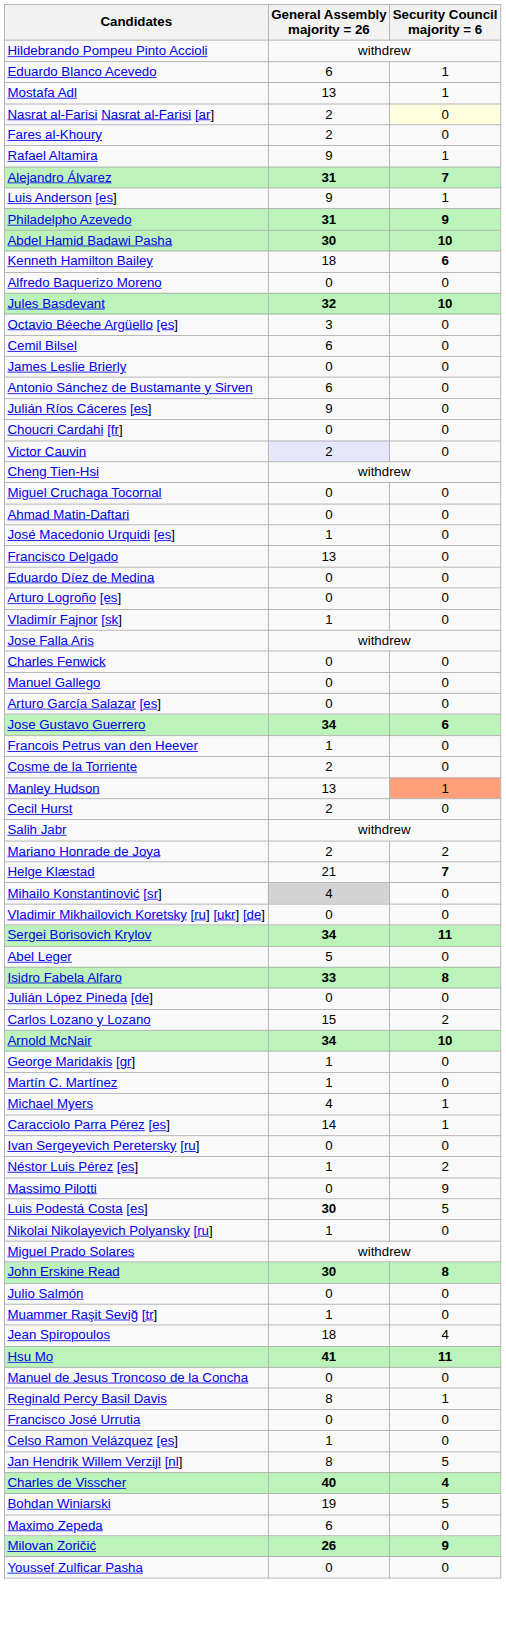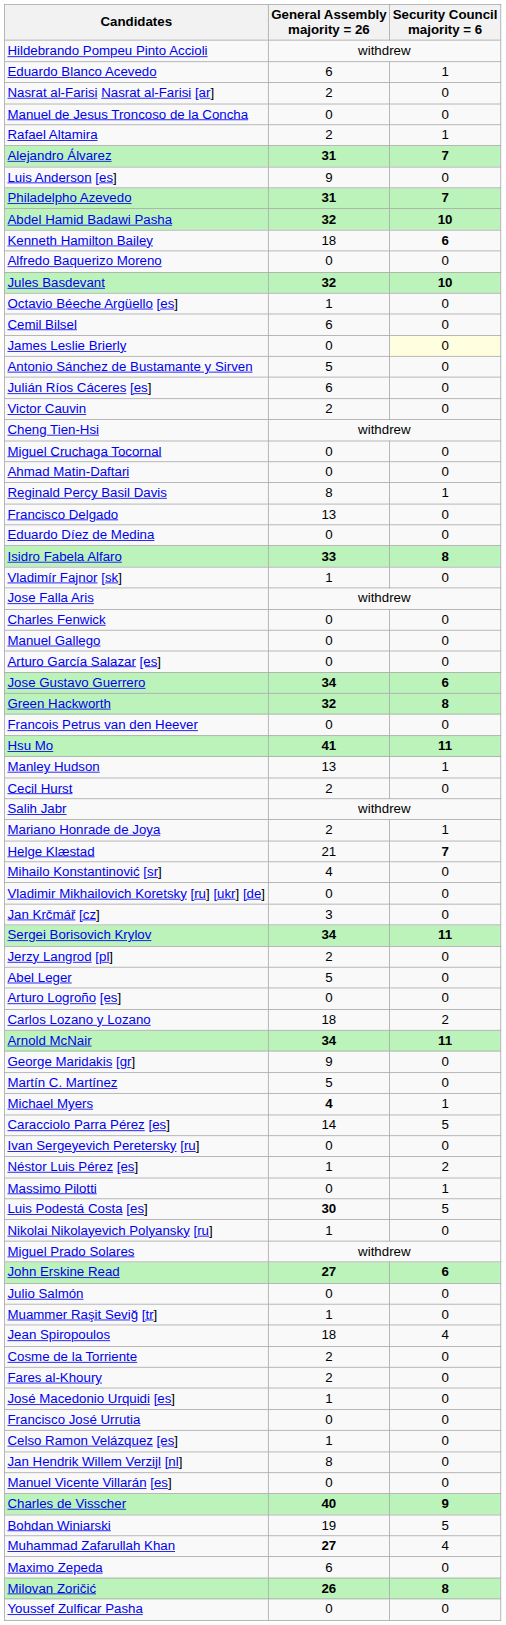- row: Mostafa Adl | 13 | 1
Nasrat al-Farisi Nasrat al-Farisi [ar] | Security Council majority = 6: lightyellow background -> no background
rows swapped: Fares al-Khoury <-> Manuel de Jesus Troncoso de la Concha
Rafael Altamira | General Assembly majority = 26: 9 -> 2
Luis Anderson [es] | Security Council majority = 6: 1 -> 0
Philadelpho Azevedo | Security Council majority = 6: 9 -> 7
Abdel Hamid Badawi Pasha | General Assembly majority = 26: 30 -> 32
Octavio Béeche Argüello [es] | General Assembly majority = 26: 3 -> 1
James Leslie Brierly | Security Council majority = 6: no background -> lightyellow background
Antonio Sánchez de Bustamante y Sirven | General Assembly majority = 26: 6 -> 5
Julián Ríos Cáceres [es] | General Assembly majority = 26: 9 -> 6
- row: Choucri Cardahi [fr] | 0 | 0
Victor Cauvin | General Assembly majority = 26: lavender background -> no background
rows swapped: Reginald Percy Basil Davis <-> José Macedonio Urquidi [es]
rows swapped: Isidro Fabela Alfaro <-> Arturo Logroño [es]
+ row: Green Hackworth | 32 | 8
Francois Petrus van den Heever | General Assembly majority = 26: 1 -> 0
rows swapped: Hsu Mo <-> Cosme de la Torriente
Manley Hudson | Security Council majority = 6: lightsalmon background -> no background
Mariano Honrade de Joya | Security Council majority = 6: 2 -> 1
Mihailo Konstantinović [sr] | General Assembly majority = 26: lightgrey background -> no background
+ row: Jan Krčmář [cz] | 3 | 0
+ row: Jerzy Langrod [pl] | 2 | 0
- row: Julián López Pineda [de] | 0 | 0
Carlos Lozano y Lozano | General Assembly majority = 26: 15 -> 18
Arnold McNair | Security Council majority = 6: 10 -> 11
George Maridakis [gr] | General Assembly majority = 26: 1 -> 9
Martín C. Martínez | General Assembly majority = 26: 1 -> 5
Michael Myers | General Assembly majority = 26: normal -> bold
Caracciolo Parra Pérez [es] | Security Council majority = 6: 1 -> 5
Massimo Pilotti | Security Council majority = 6: 9 -> 1
John Erskine Read | General Assembly majority = 26: 30 -> 27
John Erskine Read | Security Council majority = 6: 8 -> 6
Jan Hendrik Willem Verzijl [nl] | Security Council majority = 6: 5 -> 0
+ row: Manuel Vicente Villarán [es] | 0 | 0
Charles de Visscher | Security Council majority = 6: 4 -> 9
+ row: Muhammad Zafarullah Khan | 27 | 4
Milovan Zoričić | Security Council majority = 6: 9 -> 8
